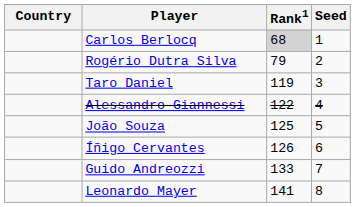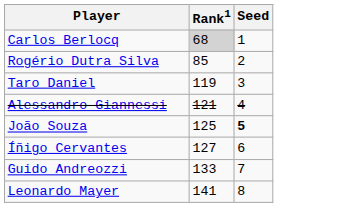- column: Country
Rogério Dutra Silva | Rank1: 79 -> 85
Alessandro Giannessi | Rank1: 122 -> 121
João Souza | Seed: normal -> bold
Íñigo Cervantes | Rank1: 126 -> 127
